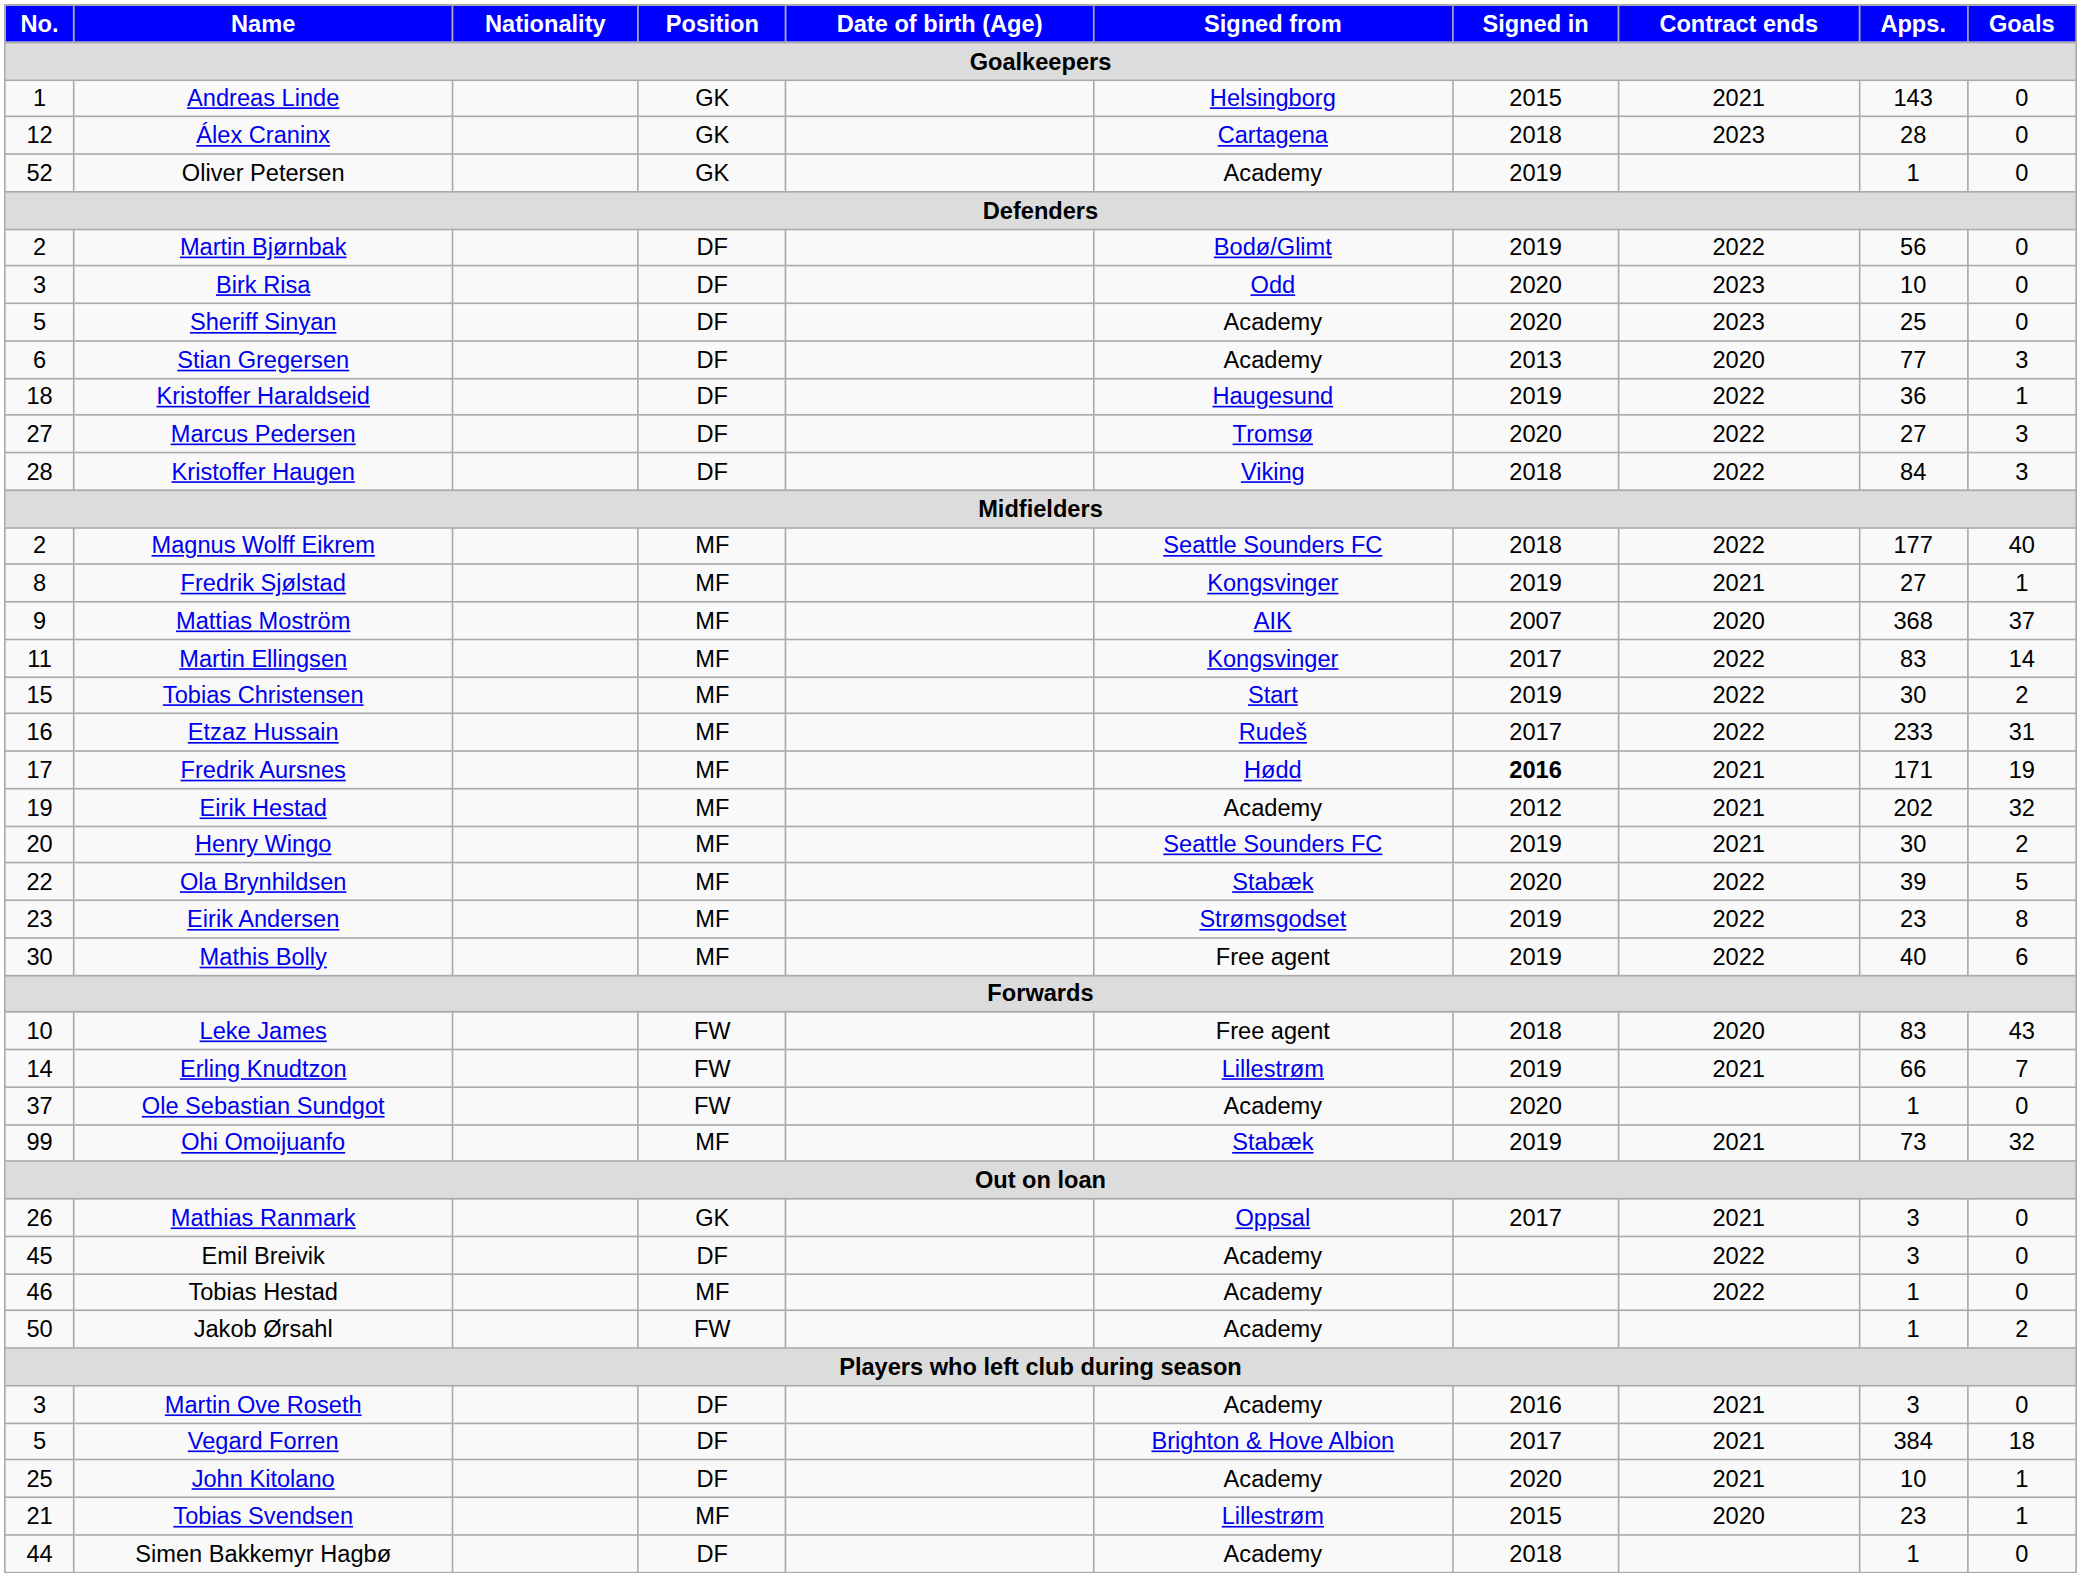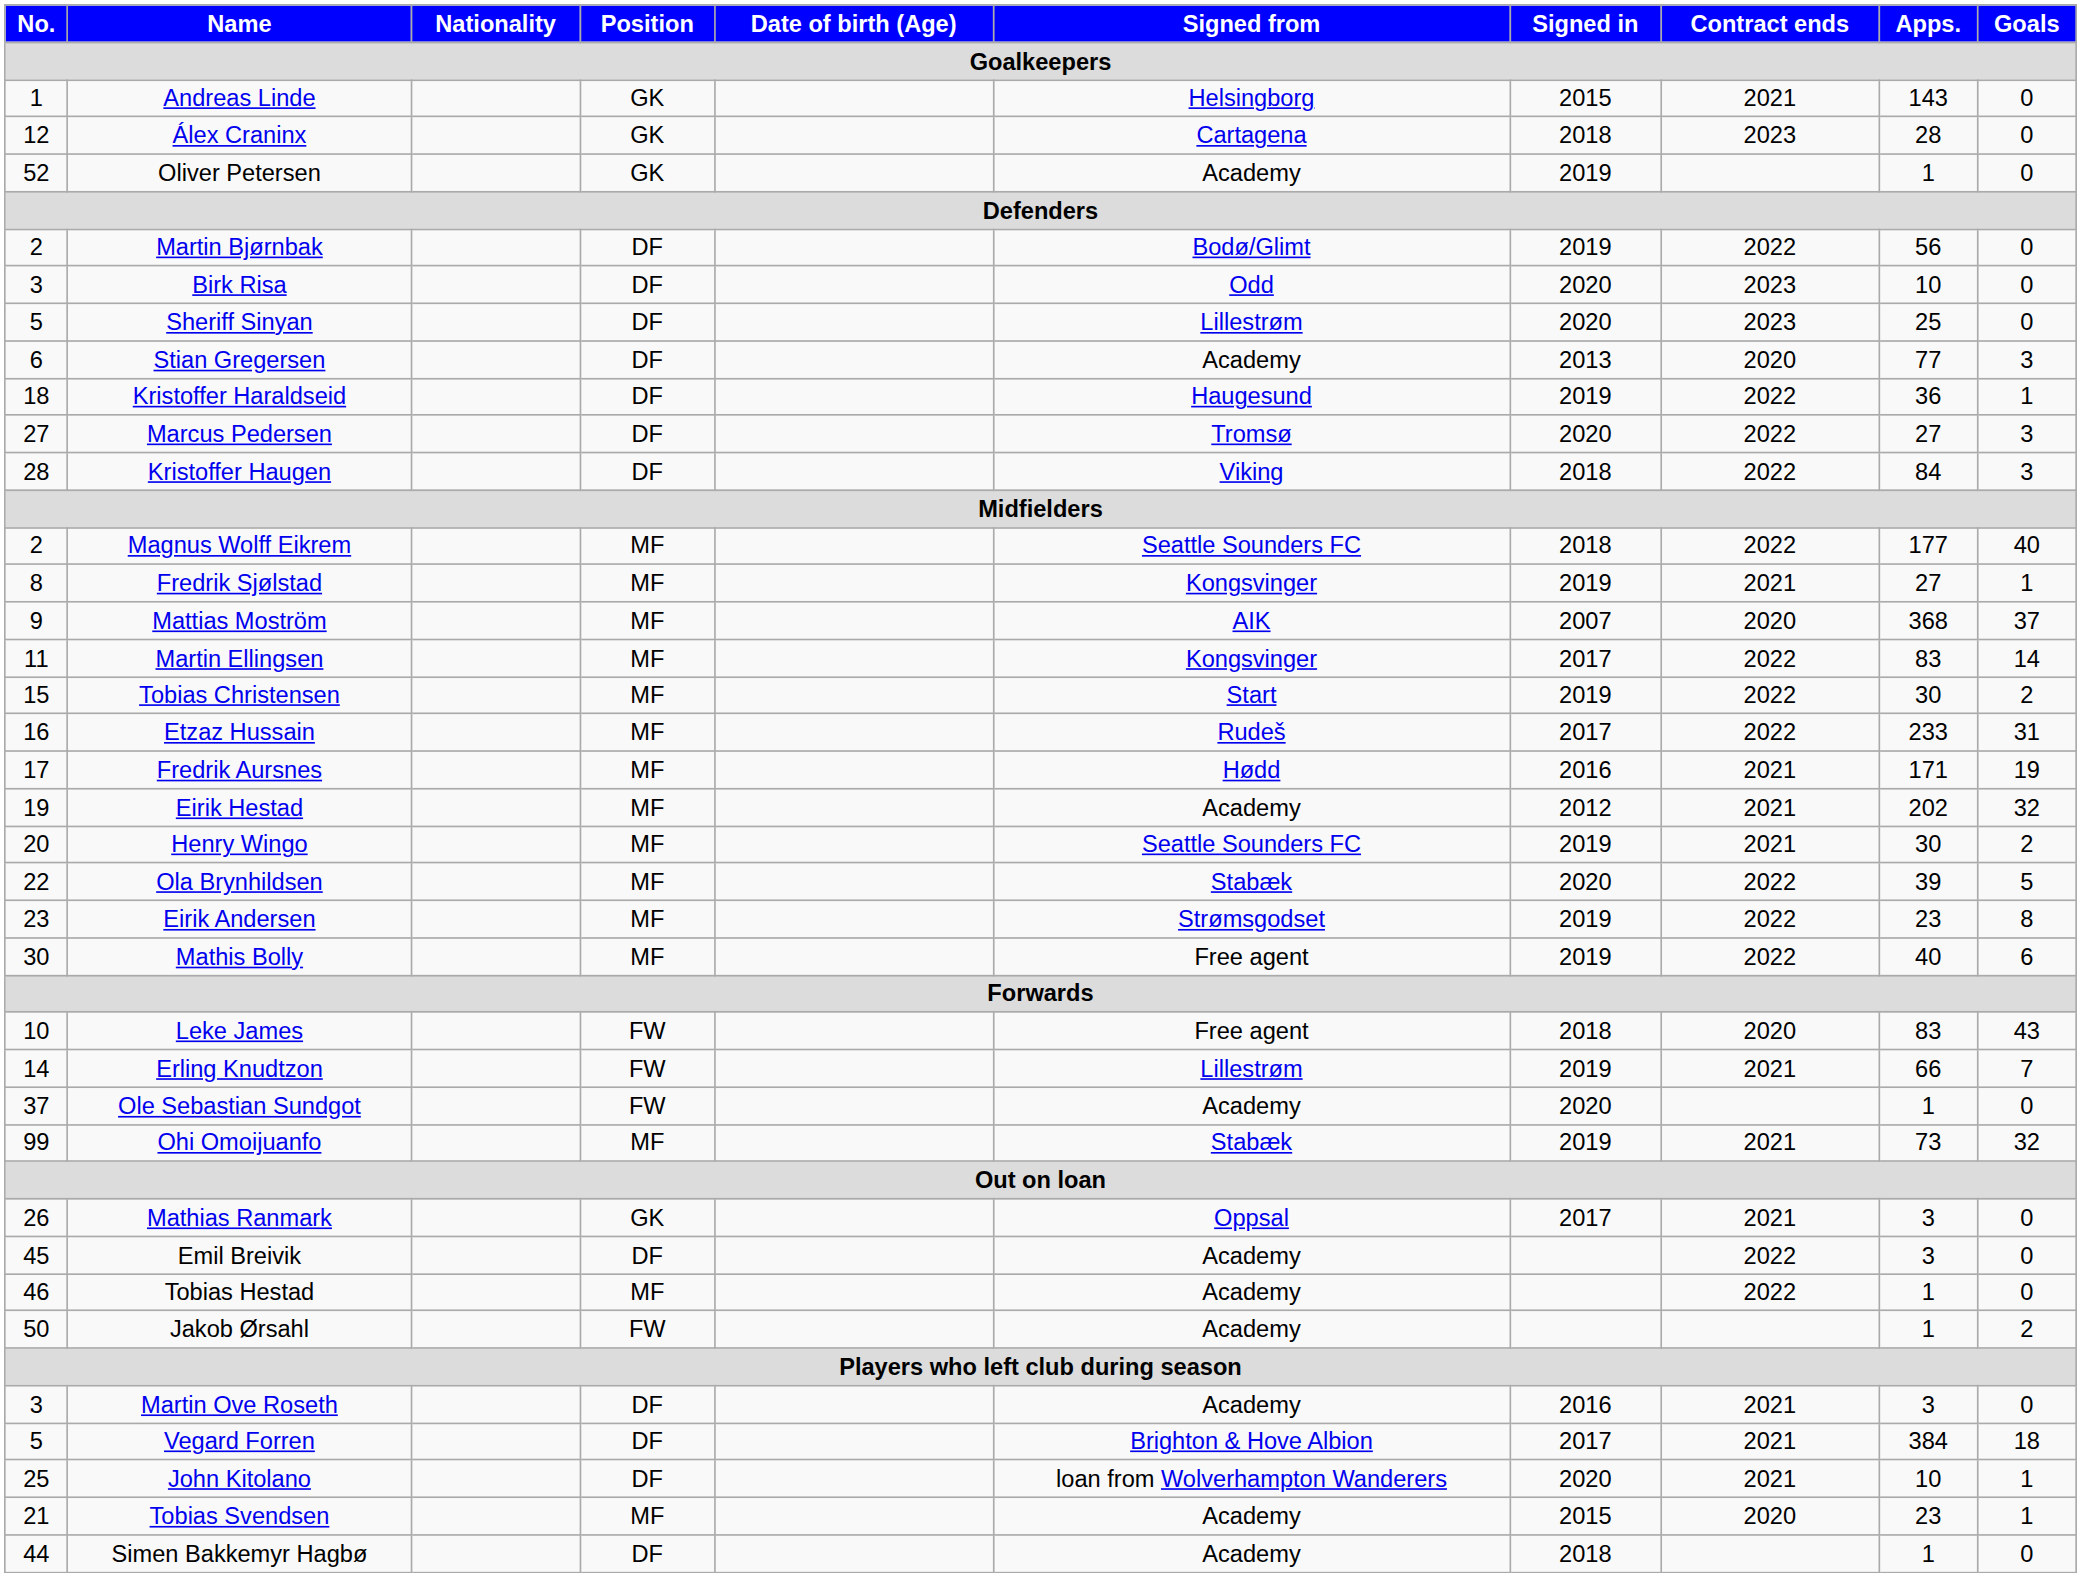Sheriff Sinyan | Signed from: Academy -> Lillestrøm
Fredrik Aursnes | Signed in: bold -> normal
John Kitolano | Signed from: Academy -> loan from Wolverhampton Wanderers
Tobias Svendsen | Signed from: Lillestrøm -> Academy
